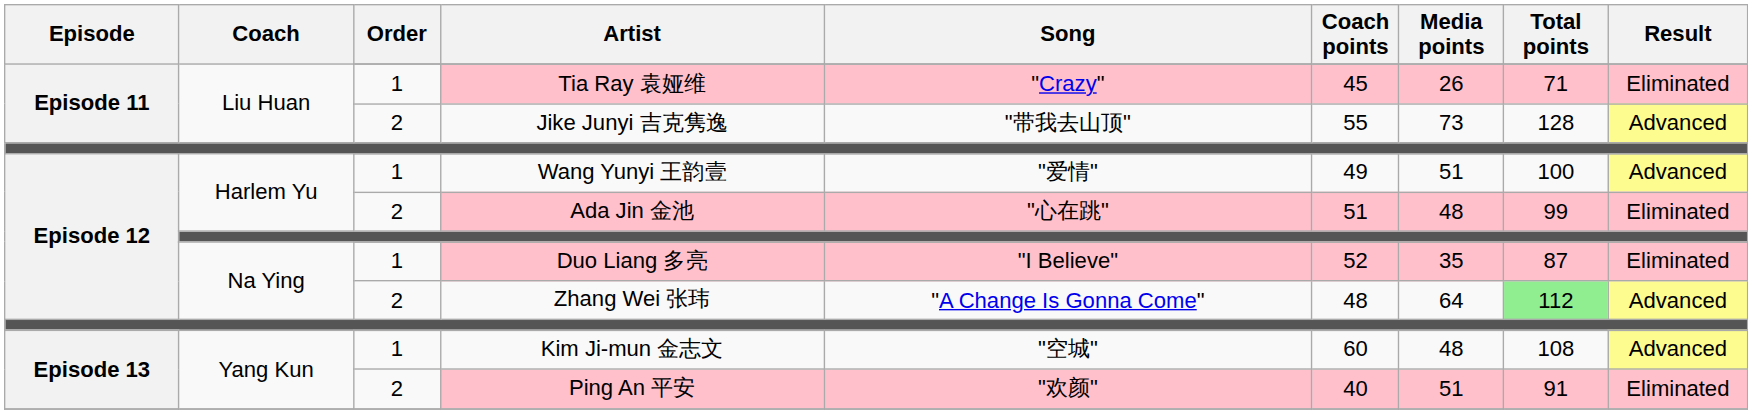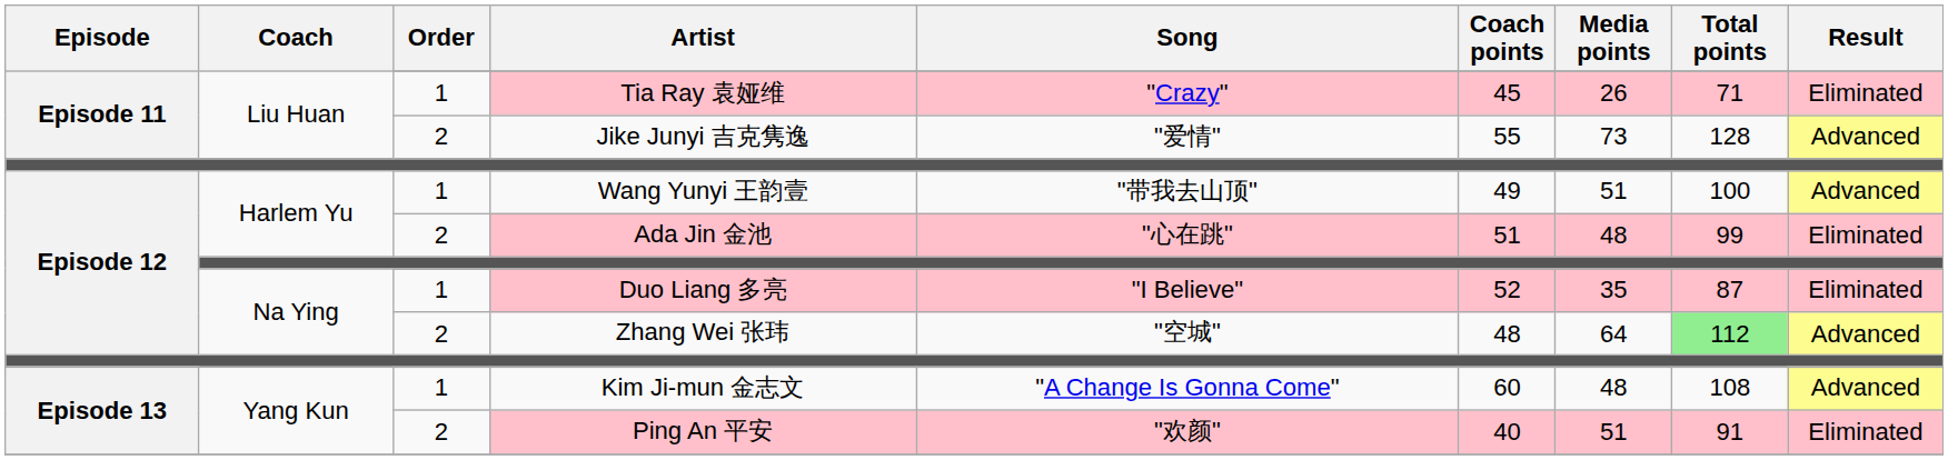Jike Junyi 吉克隽逸 | Song: "带我去山顶" -> "爱情"
Wang Yunyi 王韵壹 | Song: "爱情" -> "带我去山顶"
Zhang Wei 张玮 | Song: "A Change Is Gonna Come" -> "空城"
Kim Ji-mun 金志文 | Song: "空城" -> "A Change Is Gonna Come"
